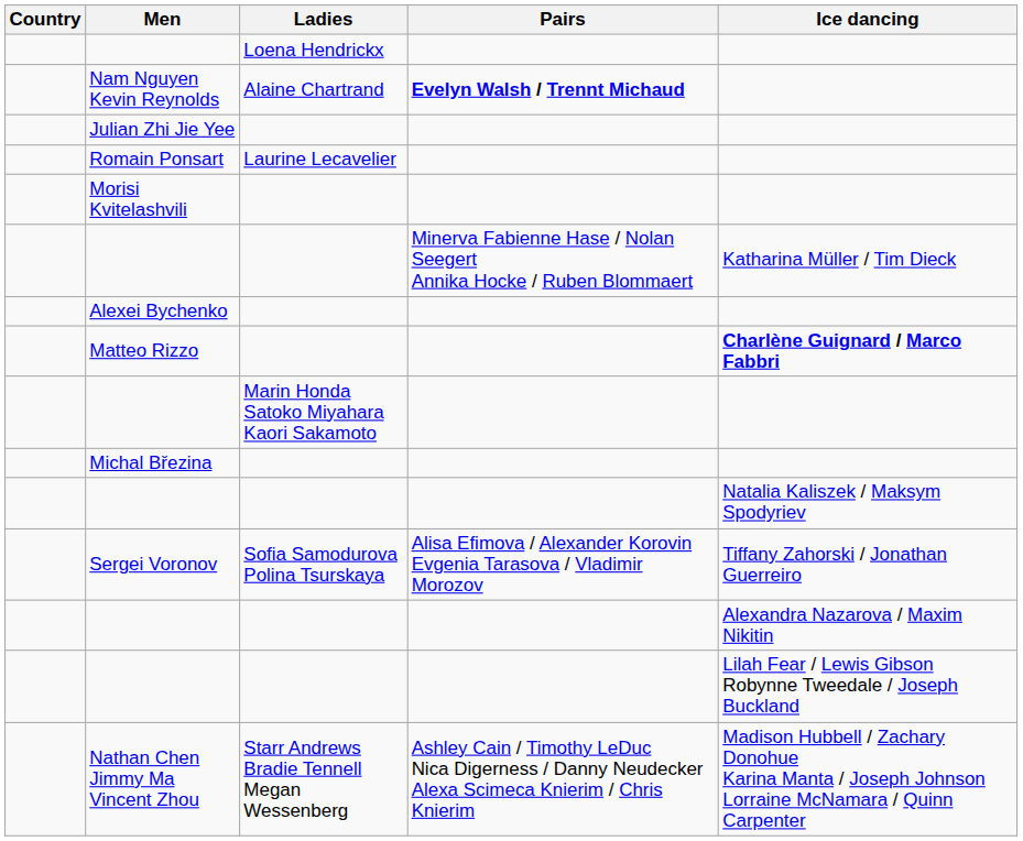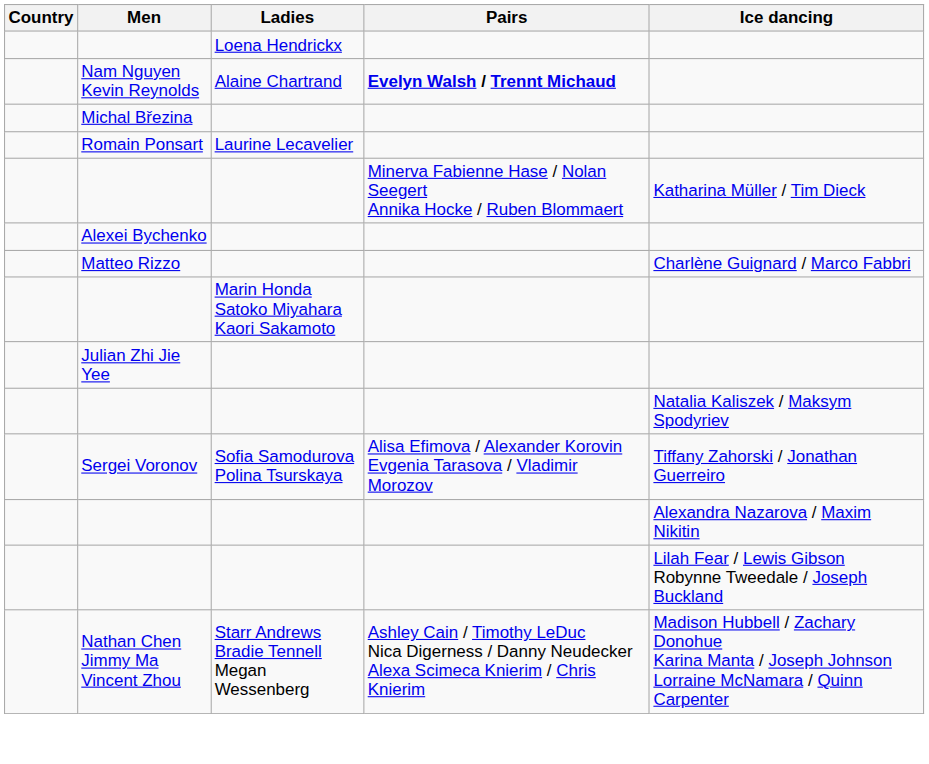rows swapped: Michal Březina <-> Julian Zhi Jie Yee
- row: Morisi Kvitelashvili
Matteo Rizzo | Ice dancing: bold -> normal
